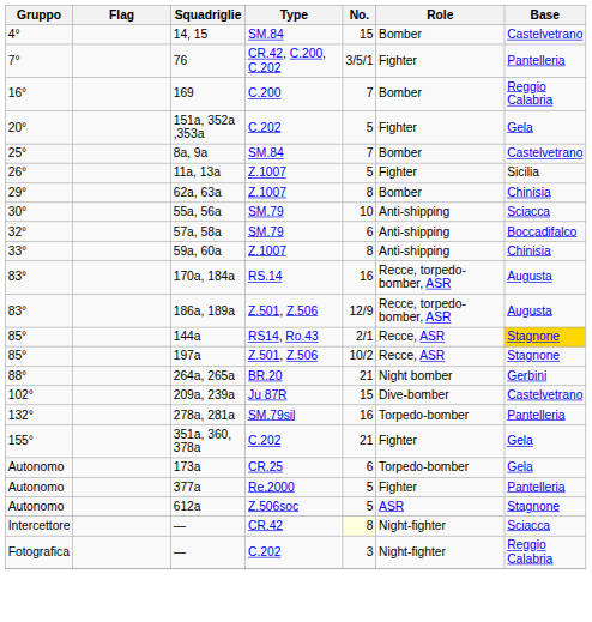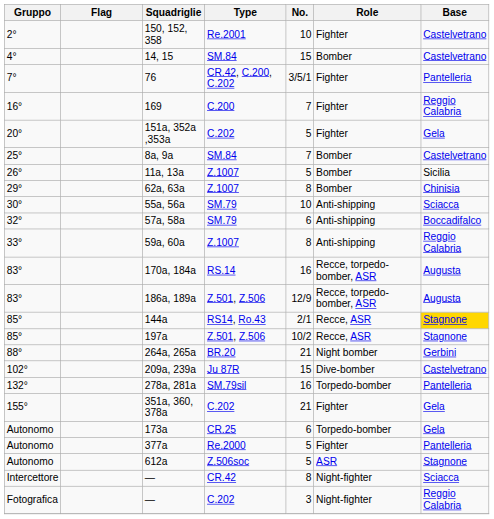+ row: 2° | 150, 152, 358 | Re.2001 | 10 | Fighter | Castelvetrano
169 | Role: Bomber -> Fighter
11a, 13a | Role: Fighter -> Bomber
59a, 60a | Base: Chinisia -> Reggio Calabria
Intercettore / — | No.: lightyellow background -> no background
